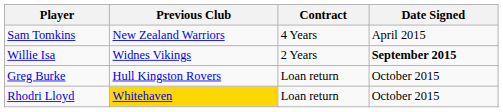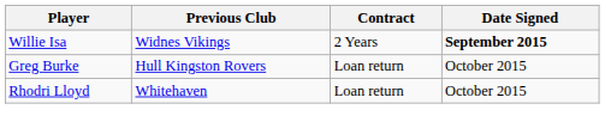- row: Sam Tomkins | New Zealand Warriors | 4 Years | April 2015
Rhodri Lloyd | Previous Club: gold background -> no background
